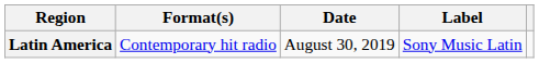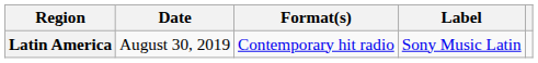columns swapped: Date <-> Format(s)
